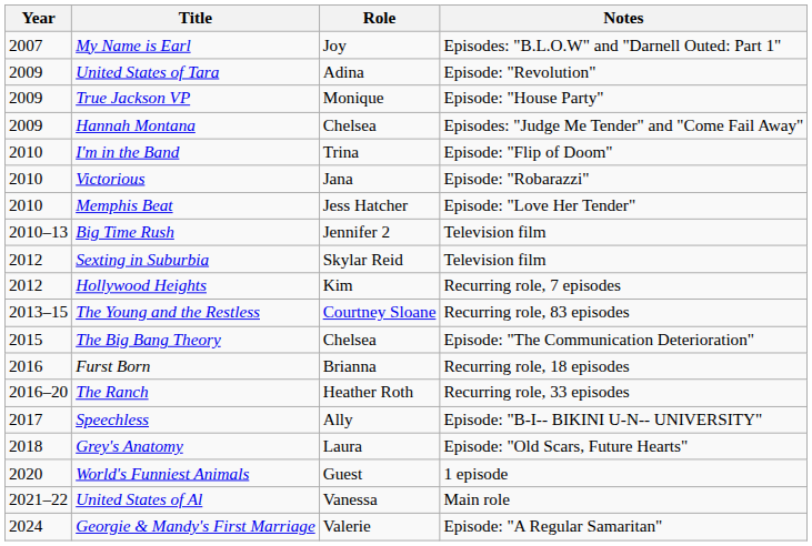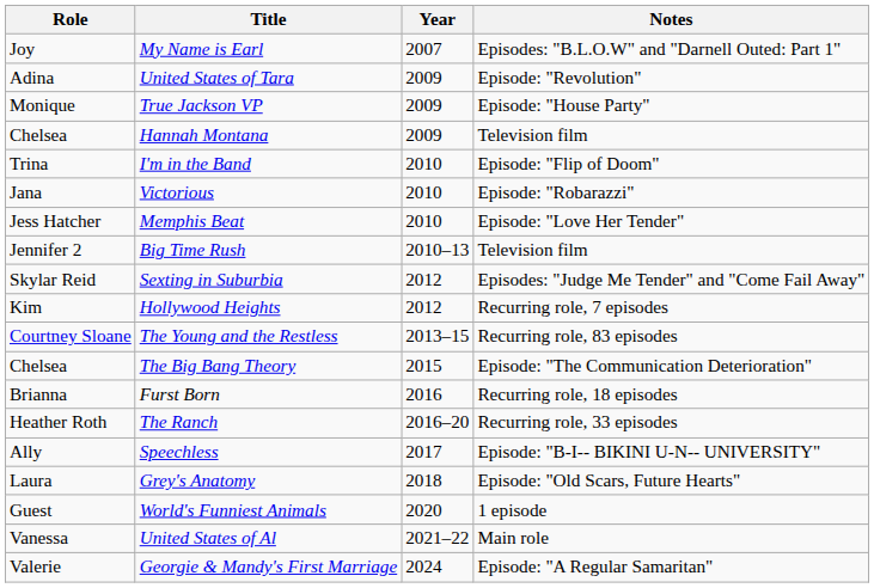columns swapped: Year <-> Role
Hannah Montana | Notes: Episodes: "Judge Me Tender" and "Come Fail Away" -> Television film
Sexting in Suburbia | Notes: Television film -> Episodes: "Judge Me Tender" and "Come Fail Away"
